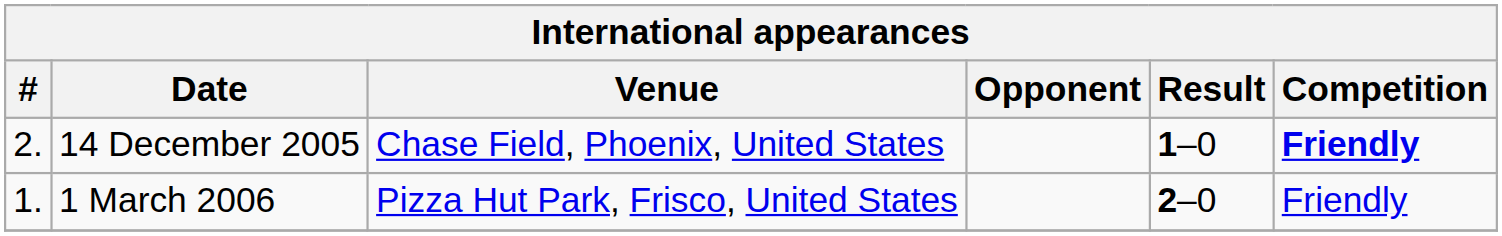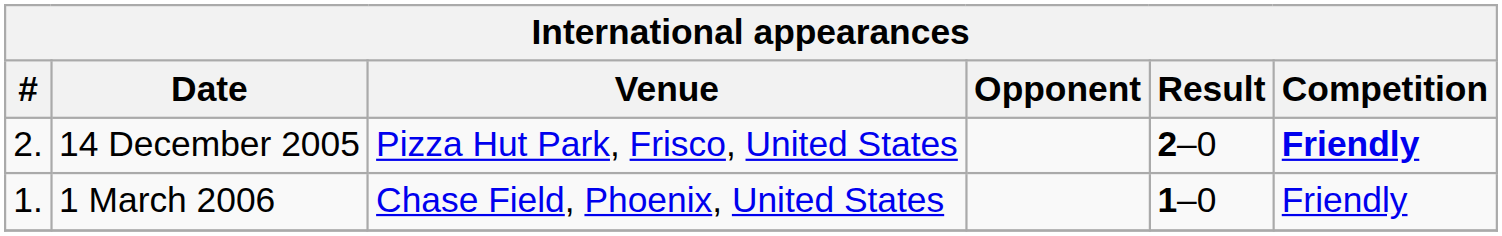14 December 2005 | Venue: Chase Field, Phoenix, United States -> Pizza Hut Park, Frisco, United States
14 December 2005 | Result: 1–0 -> 2–0
1 March 2006 | Venue: Pizza Hut Park, Frisco, United States -> Chase Field, Phoenix, United States
1 March 2006 | Result: 2–0 -> 1–0
